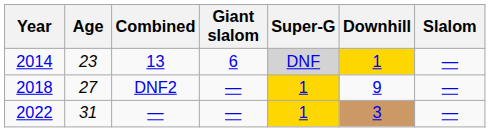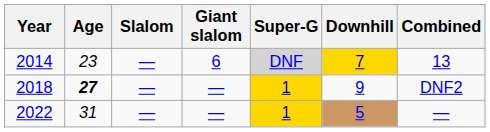columns swapped: Slalom <-> Combined
2014 | Downhill: 1 -> 7
2018 | Age: normal -> bold
2022 | Downhill: 3 -> 5
